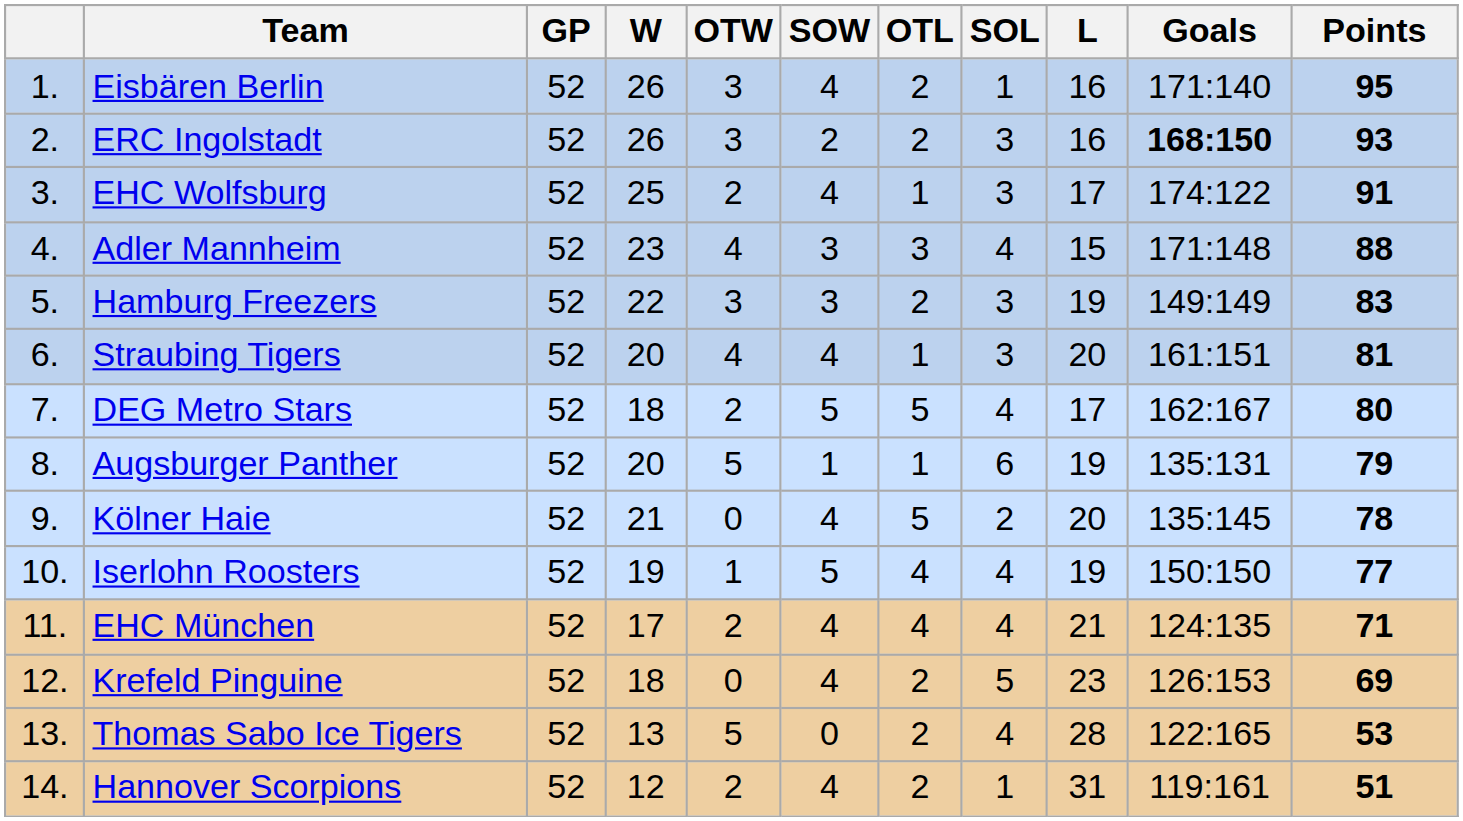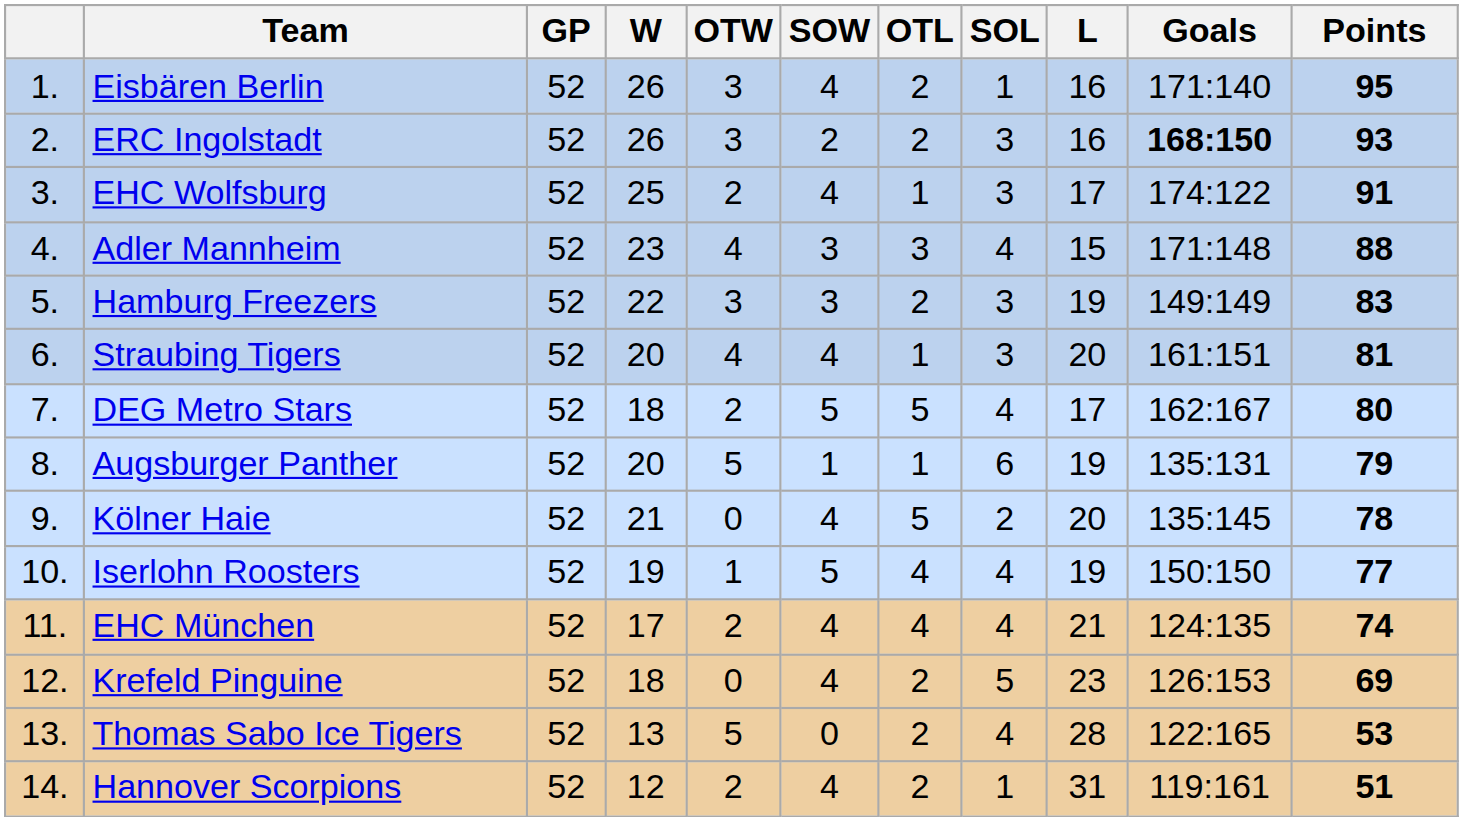EHC München | Points: 71 -> 74
